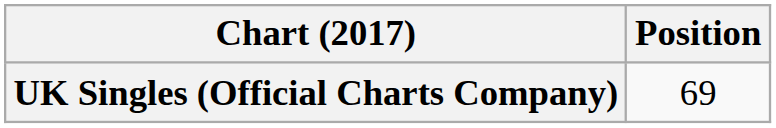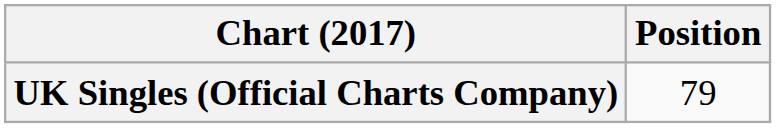UK Singles (Official Charts Company) | Position: 69 -> 79
